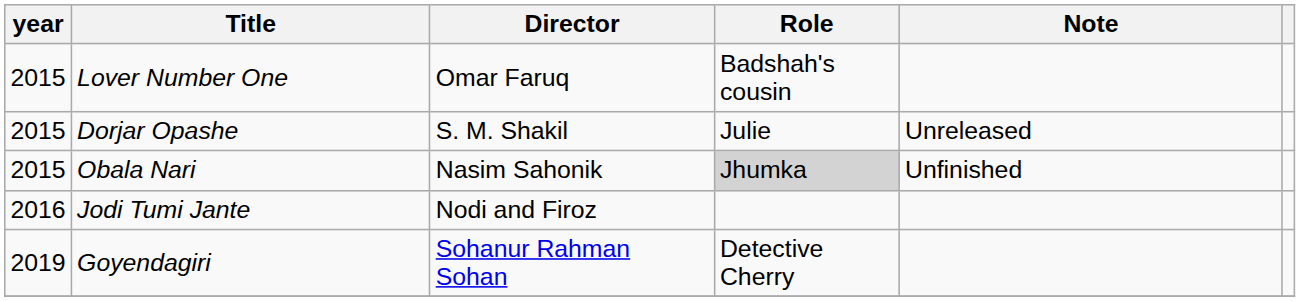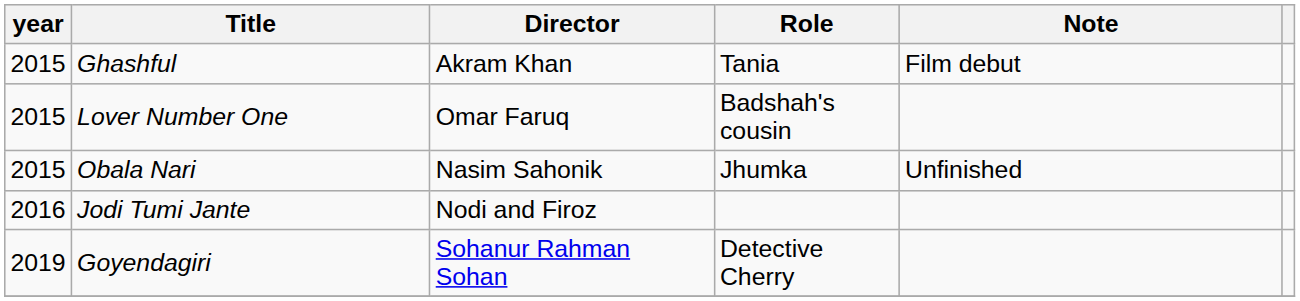+ row: 2015 | Ghashful | Akram Khan | Tania | Film debut
- row: 2015 | Dorjar Opashe | S. M. Shakil | Julie | Unreleased
Obala Nari | Role: lightgrey background -> no background
